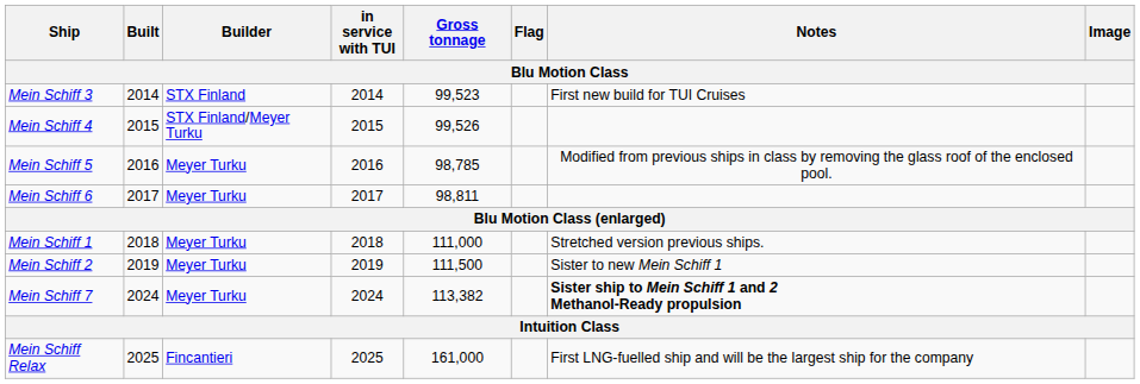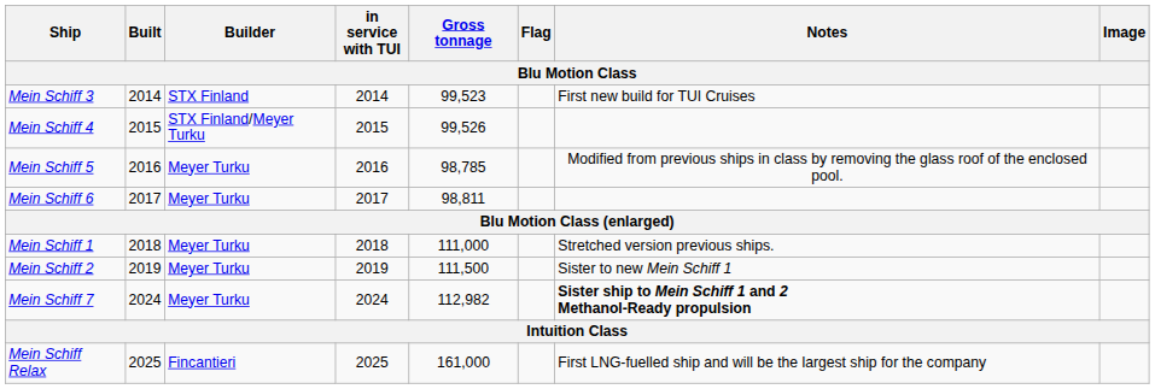Mein Schiff 7 | Gross tonnage: 113,382 -> 112,982
